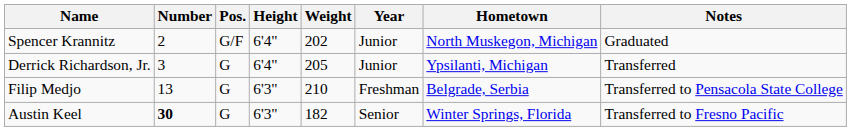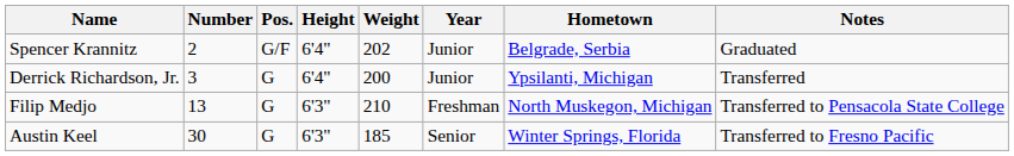Spencer Krannitz | Hometown: North Muskegon, Michigan -> Belgrade, Serbia
Derrick Richardson, Jr. | Weight: 205 -> 200
Filip Medjo | Hometown: Belgrade, Serbia -> North Muskegon, Michigan
Austin Keel | Number: bold -> normal
Austin Keel | Weight: 182 -> 185
